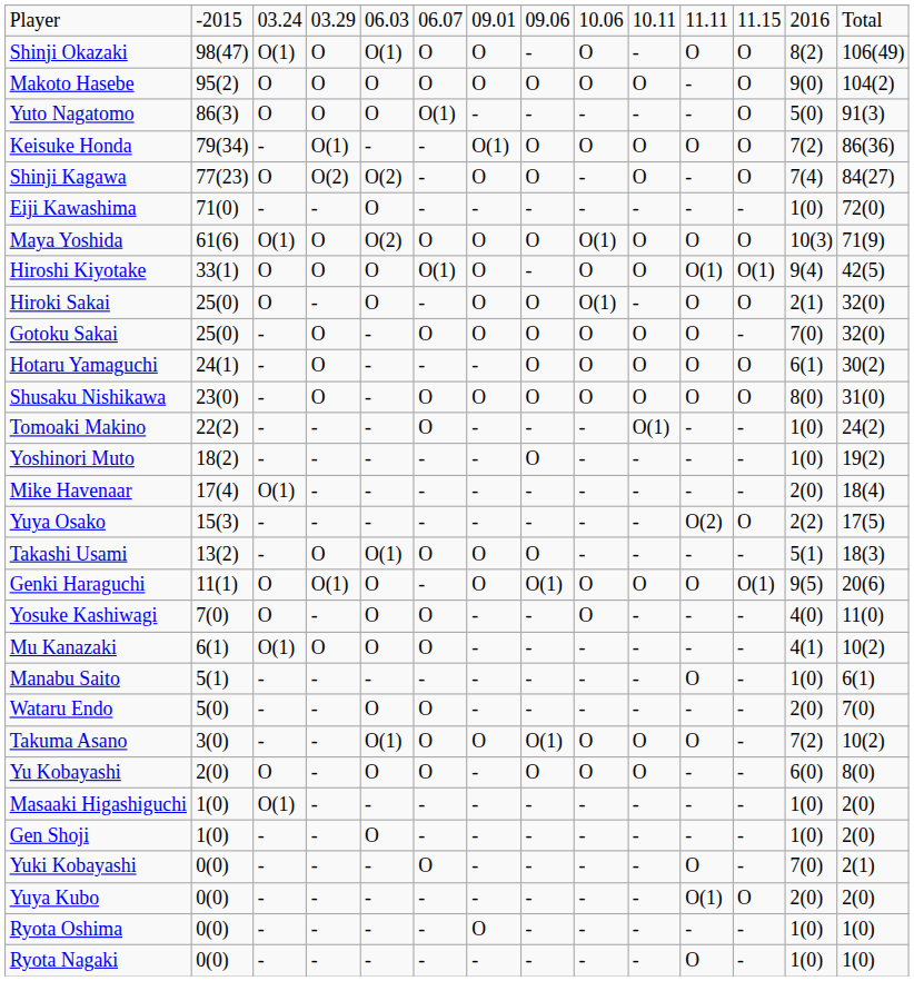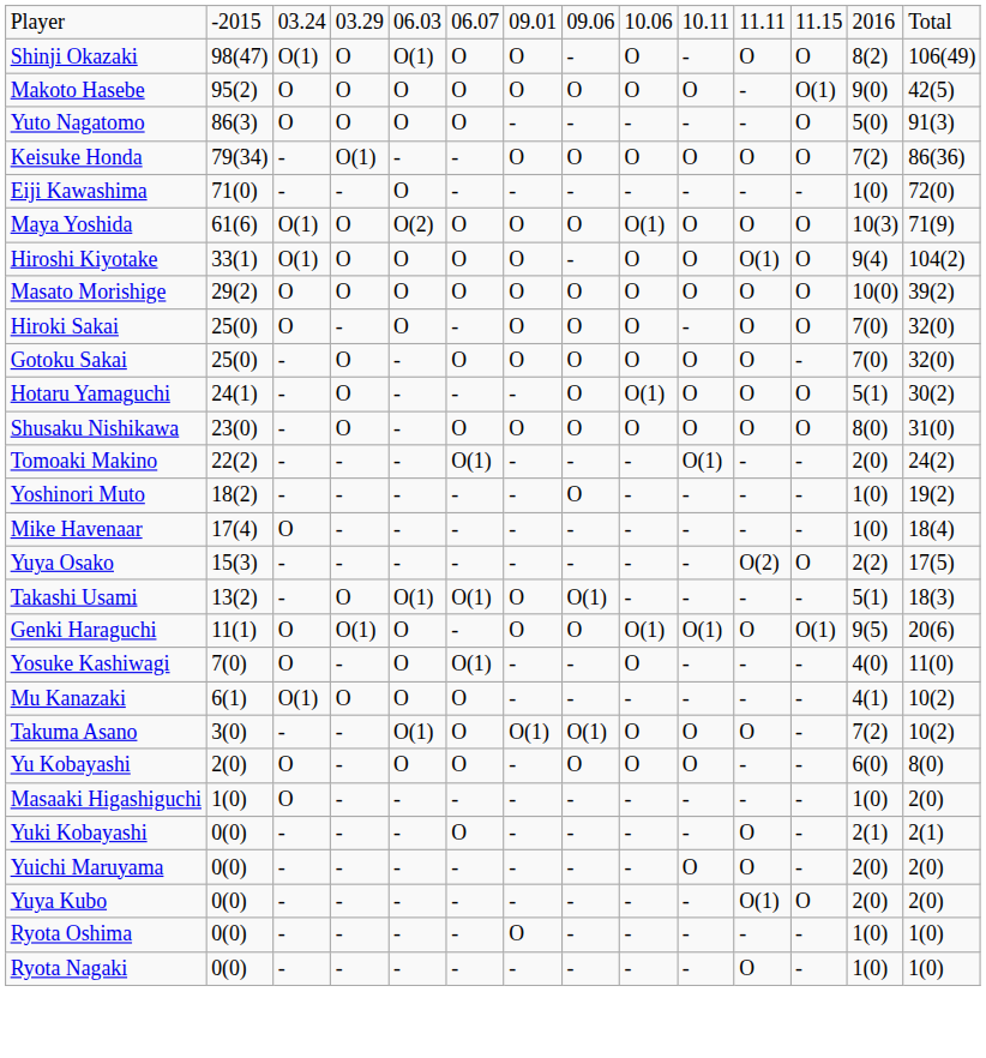Makoto Hasebe | column 12: O -> O(1)
Makoto Hasebe | column 14: 104(2) -> 42(5)
Yuto Nagatomo | column 6: O(1) -> O
Keisuke Honda | column 7: O(1) -> O
- row: Shinji Kagawa | 77(23) | O | O(2) | O(2) | - | O | O | - | O | - | O | 7(4) | 84(27)
Hiroshi Kiyotake | column 3: O -> O(1)
Hiroshi Kiyotake | column 6: O(1) -> O
Hiroshi Kiyotake | column 12: O(1) -> O
Hiroshi Kiyotake | column 14: 42(5) -> 104(2)
+ row: Masato Morishige | 29(2) | O | O | O | O | O | O | O | O | O | O | 10(0) | 39(2)
Hiroki Sakai | column 9: O(1) -> O
Hiroki Sakai | column 13: 2(1) -> 7(0)
Hotaru Yamaguchi | column 9: O -> O(1)
Hotaru Yamaguchi | column 13: 6(1) -> 5(1)
Tomoaki Makino | column 6: O -> O(1)
Tomoaki Makino | column 13: 1(0) -> 2(0)
Mike Havenaar | column 3: O(1) -> O
Mike Havenaar | column 13: 2(0) -> 1(0)
Takashi Usami | column 6: O -> O(1)
Takashi Usami | column 8: O -> O(1)
Genki Haraguchi | column 8: O(1) -> O
Genki Haraguchi | column 9: O -> O(1)
Genki Haraguchi | column 10: O -> O(1)
Yosuke Kashiwagi | column 6: O -> O(1)
- row: Manabu Saito | 5(1) | - | - | - | - | - | - | - | - | O | - | 1(0) | 6(1)
- row: Wataru Endo | 5(0) | - | - | O | O | - | - | - | - | - | - | 2(0) | 7(0)
Takuma Asano | column 7: O -> O(1)
Masaaki Higashiguchi | column 3: O(1) -> O
- row: Gen Shoji | 1(0) | - | - | O | - | - | - | - | - | - | - | 1(0) | 2(0)
Yuki Kobayashi | column 13: 7(0) -> 2(1)
+ row: Yuichi Maruyama | 0(0) | - | - | - | - | - | - | - | O | O | - | 2(0) | 2(0)
